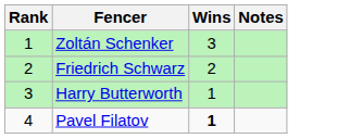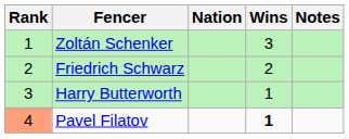+ column: Nation
Pavel Filatov | Rank: no background -> lightsalmon background
